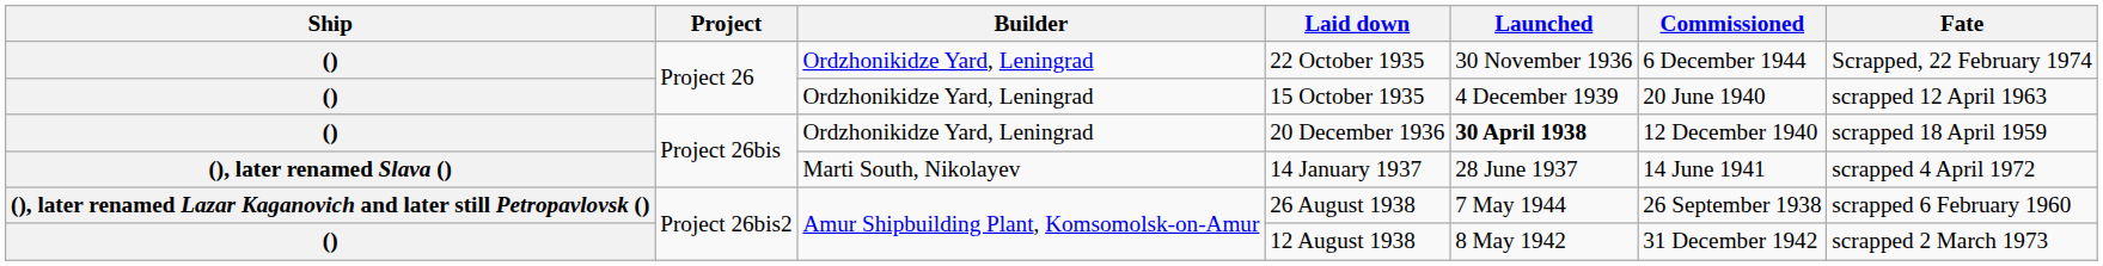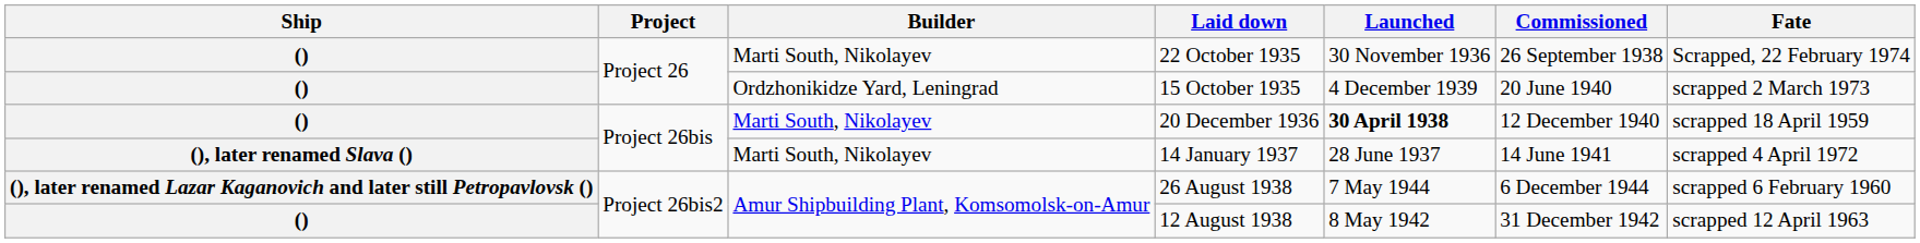22 October 1935 | Builder: Ordzhonikidze Yard, Leningrad -> Marti South, Nikolayev
22 October 1935 | Commissioned: 6 December 1944 -> 26 September 1938
15 October 1935 | Fate: scrapped 12 April 1963 -> scrapped 2 March 1973
20 December 1936 | Builder: Ordzhonikidze Yard, Leningrad -> Marti South, Nikolayev
26 August 1938 | Commissioned: 26 September 1938 -> 6 December 1944
12 August 1938 | Fate: scrapped 2 March 1973 -> scrapped 12 April 1963
